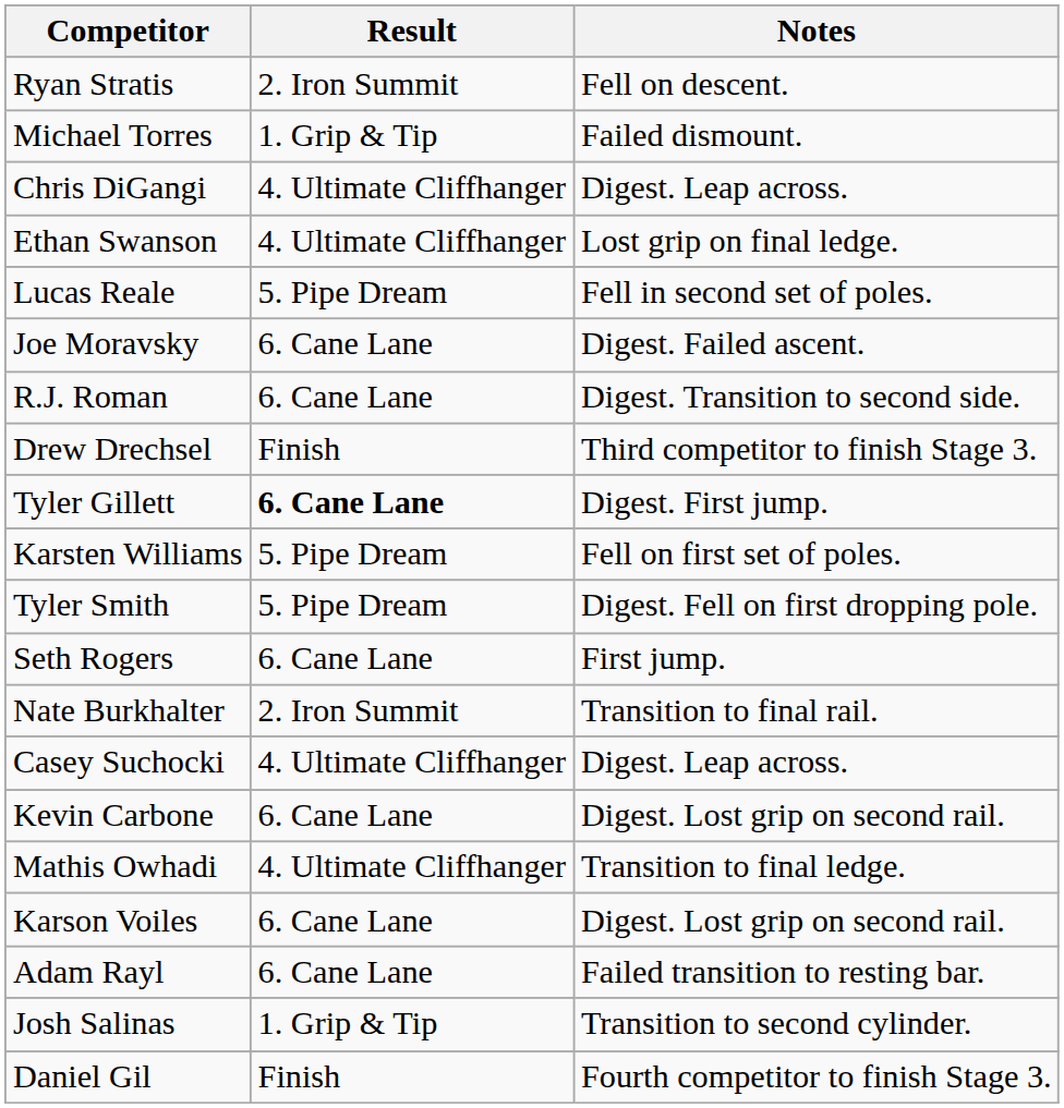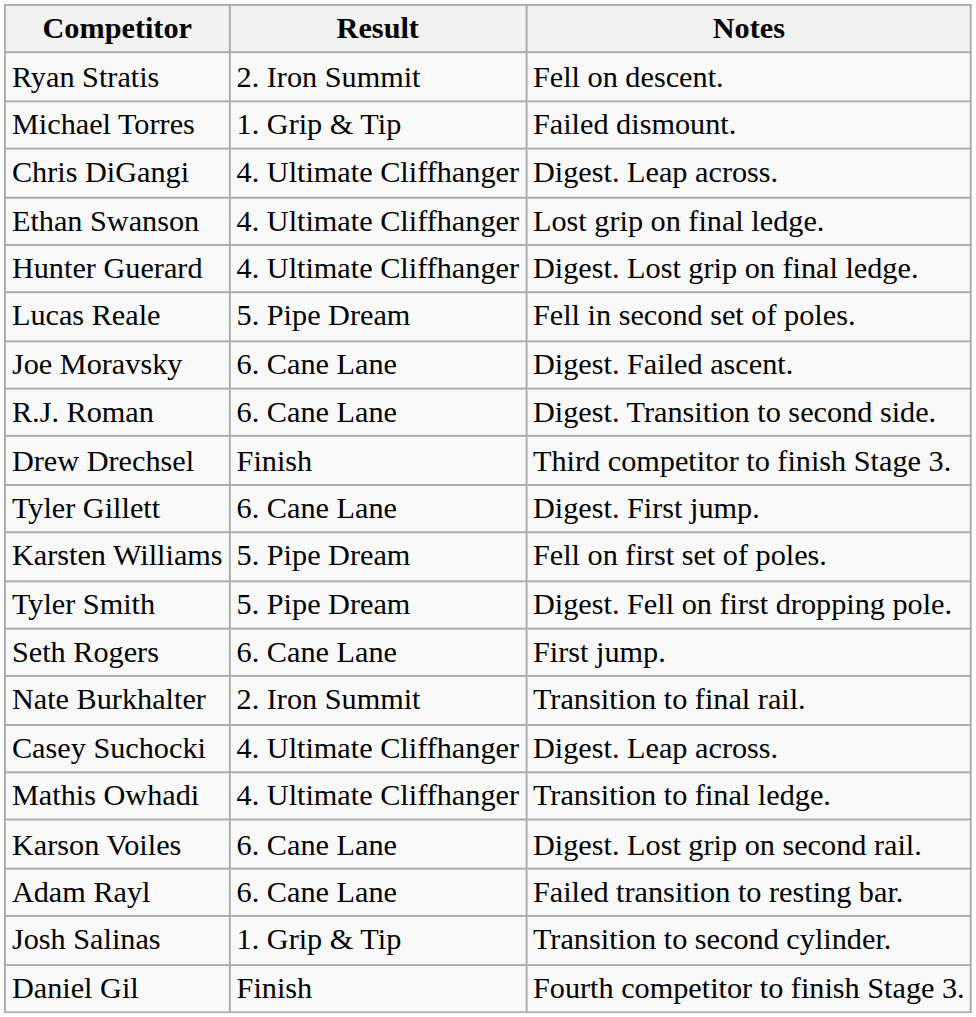+ row: Hunter Guerard | 4. Ultimate Cliffhanger | Digest. Lost grip on final ledge.
Tyler Gillett | Result: bold -> normal
- row: Kevin Carbone | 6. Cane Lane | Digest. Lost grip on second rail.
